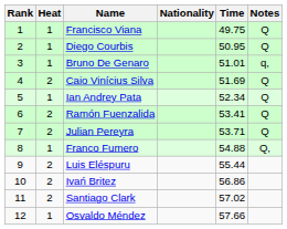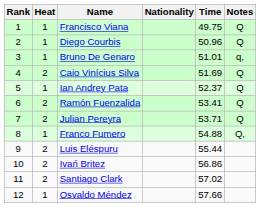Diego Courbis | Time: 50.95 -> 50.96
Ian Andrey Pata | Time: 52.34 -> 52.37
